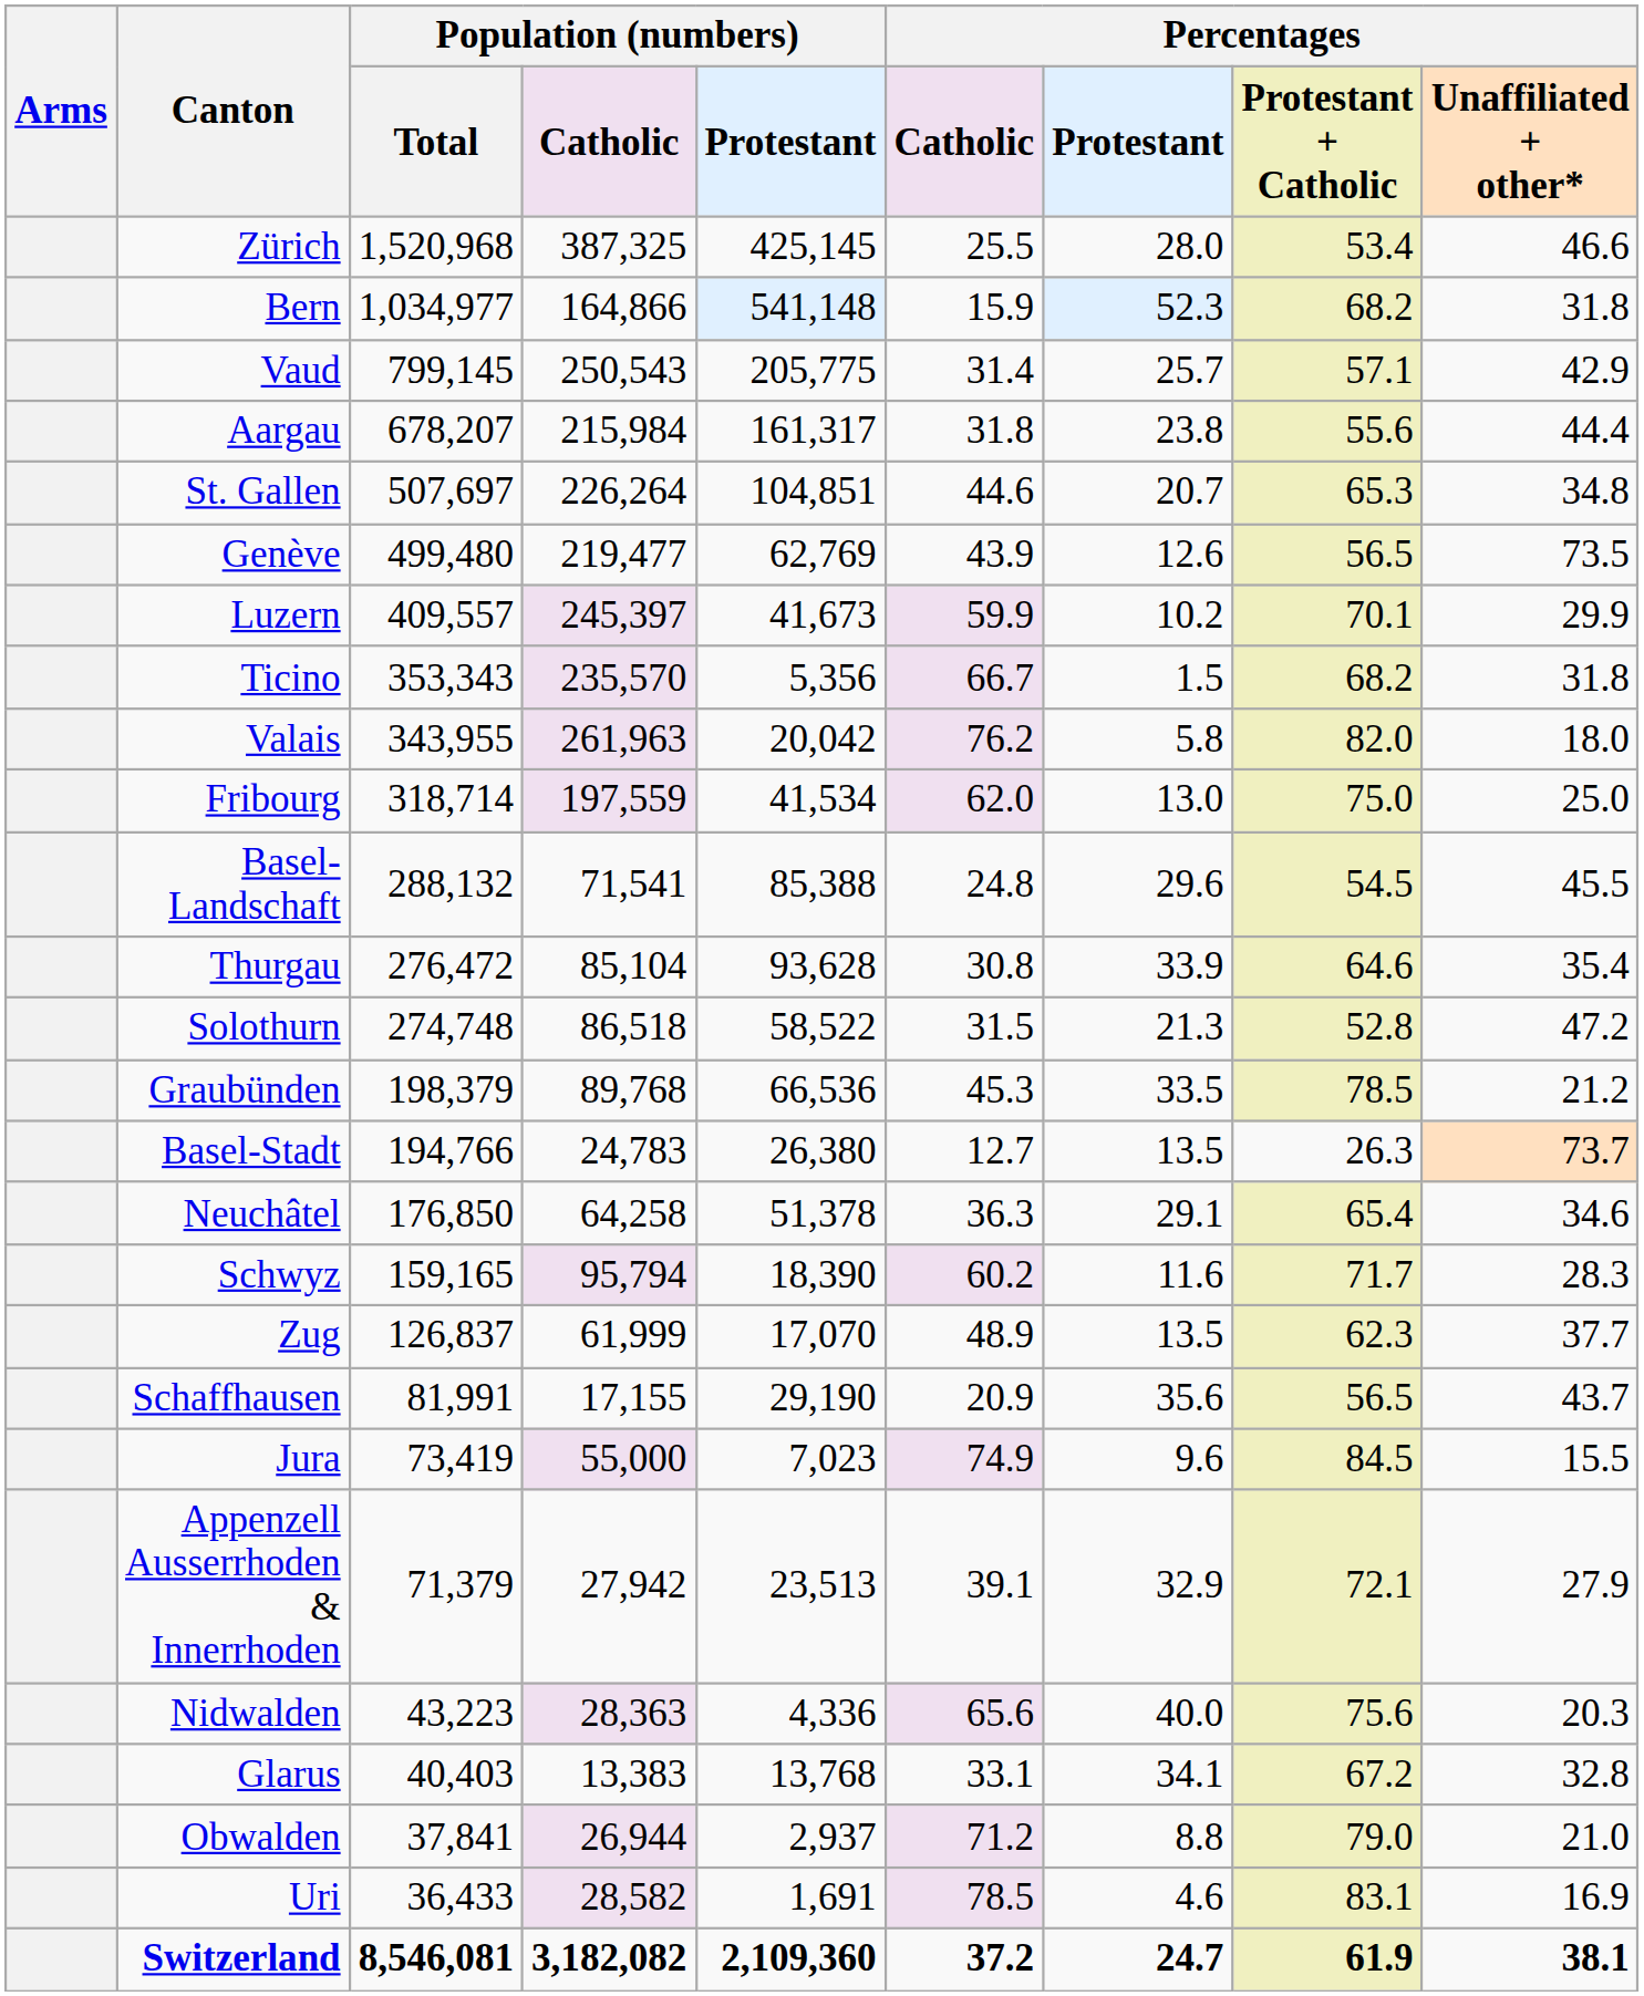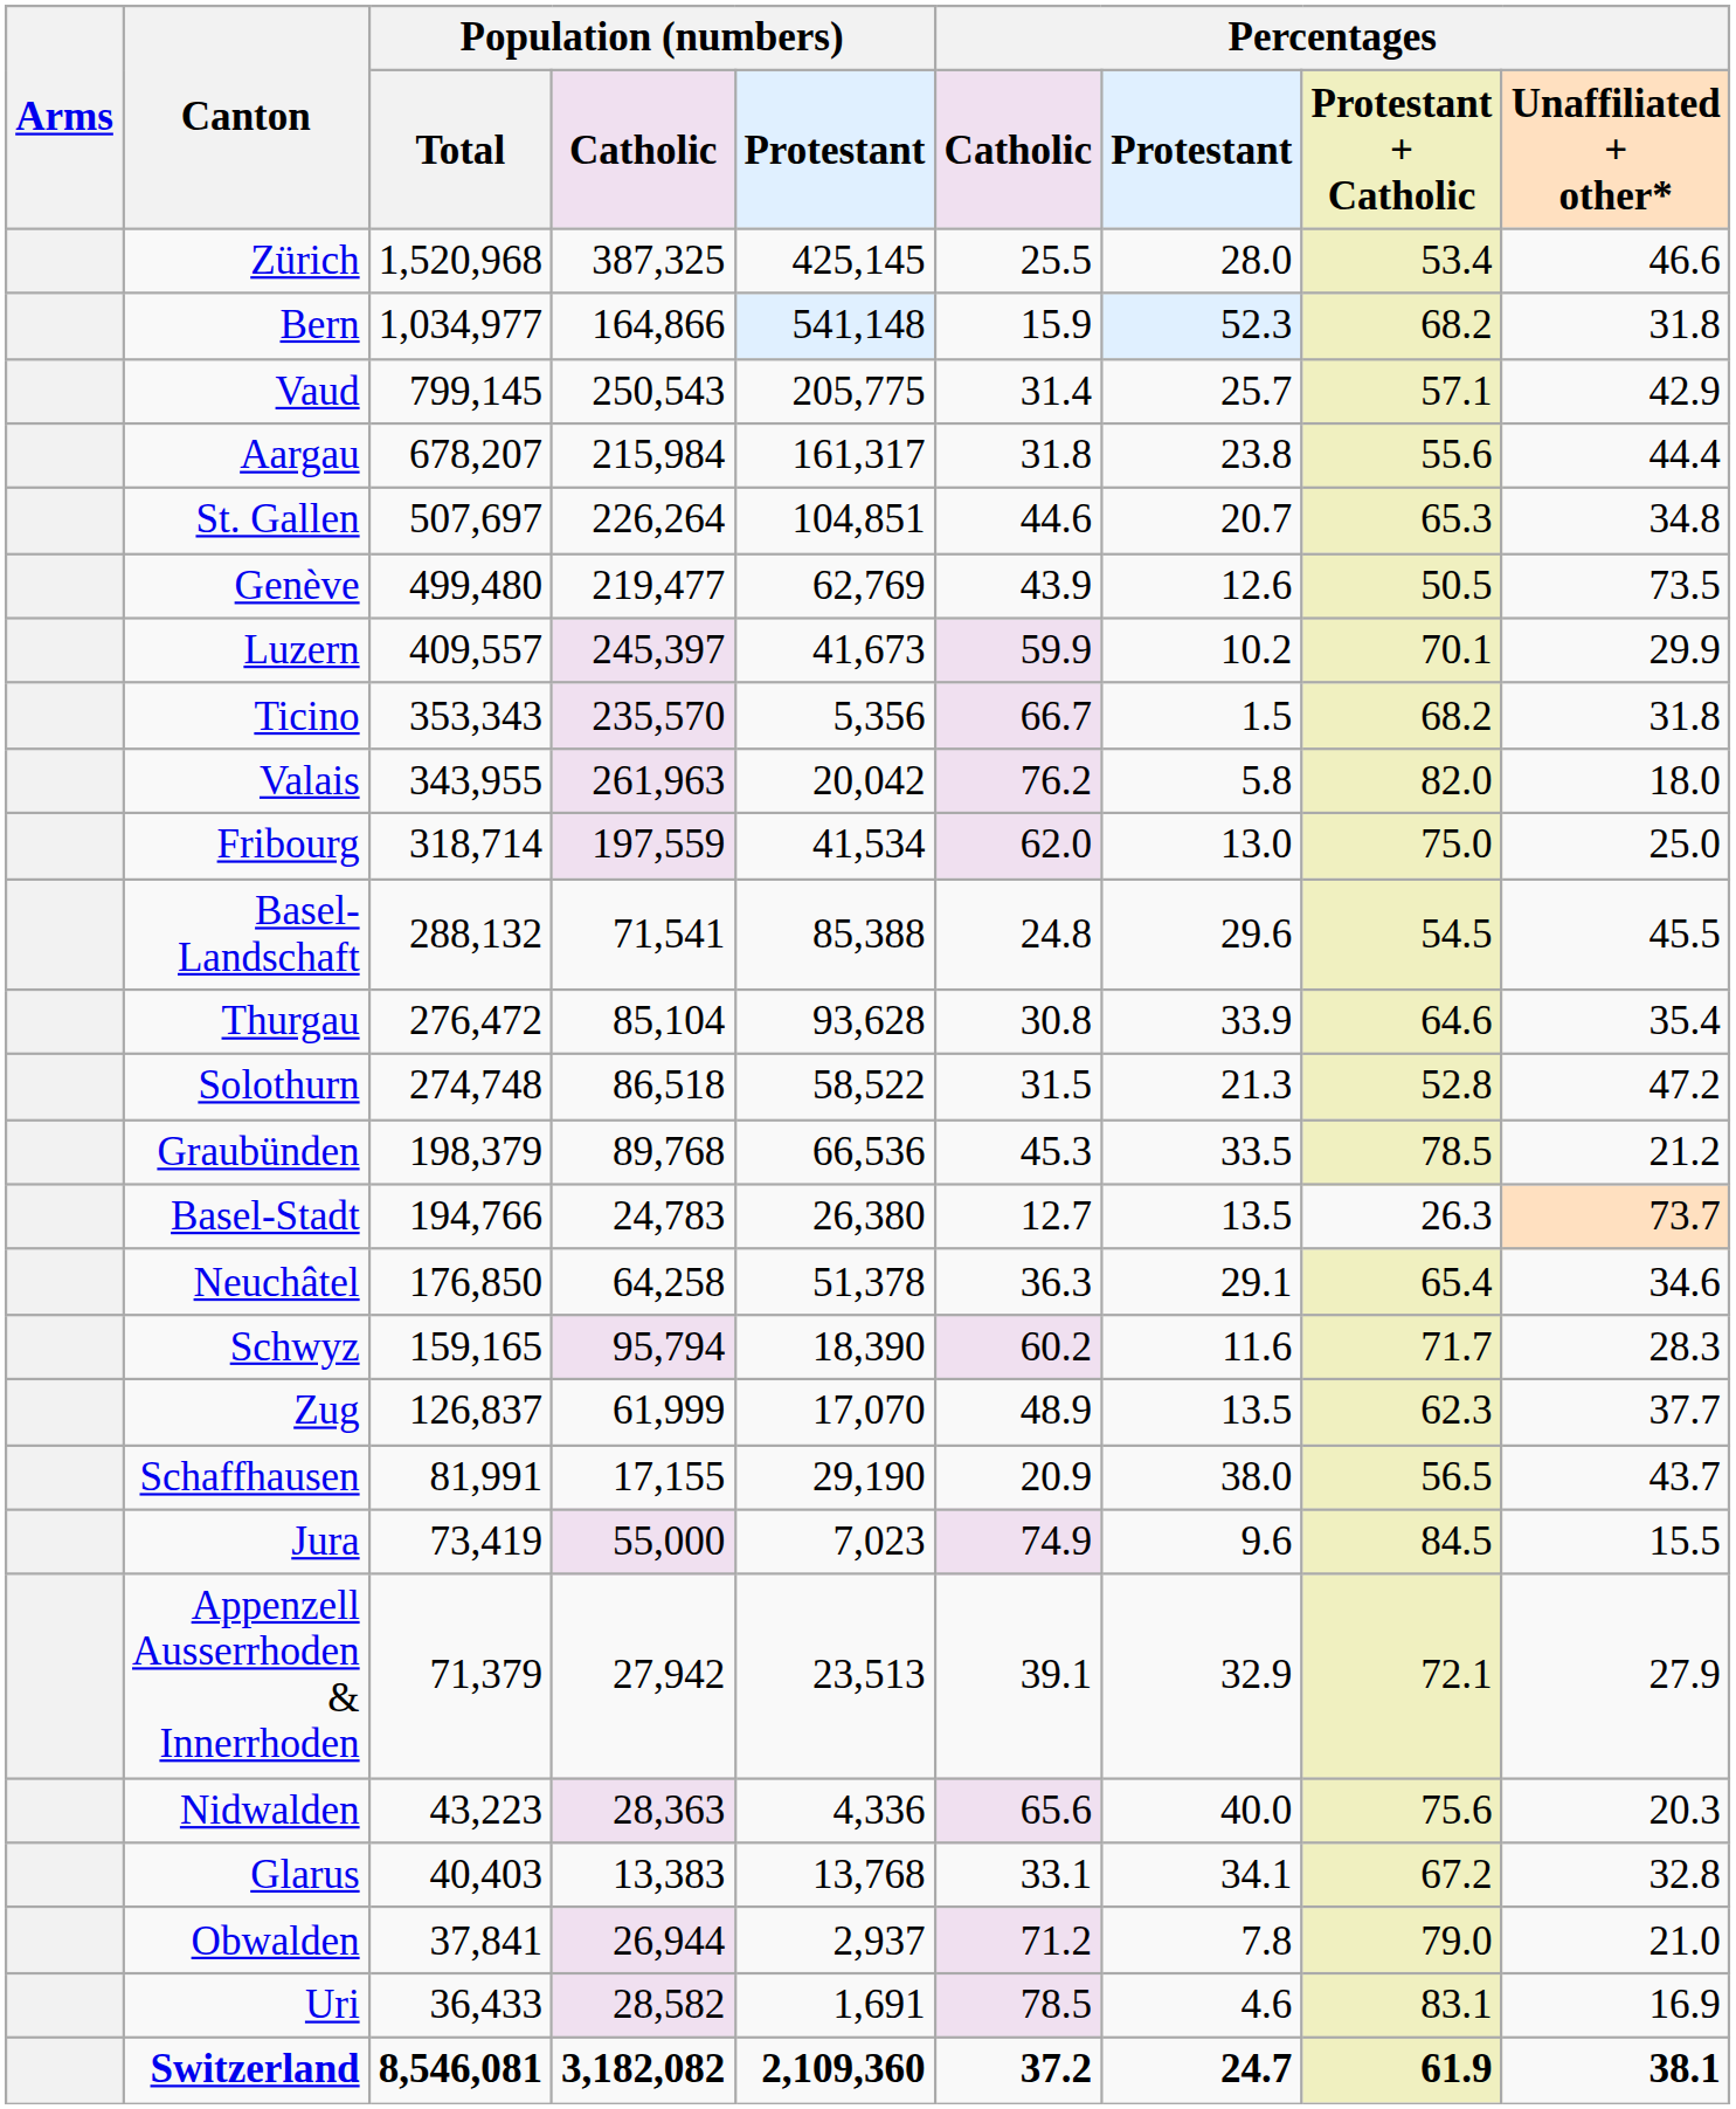Genève | Percentages / Protestant + Catholic: 56.5 -> 50.5
Schaffhausen | Percentages / Protestant: 35.6 -> 38.0
Obwalden | Percentages / Protestant: 8.8 -> 7.8
